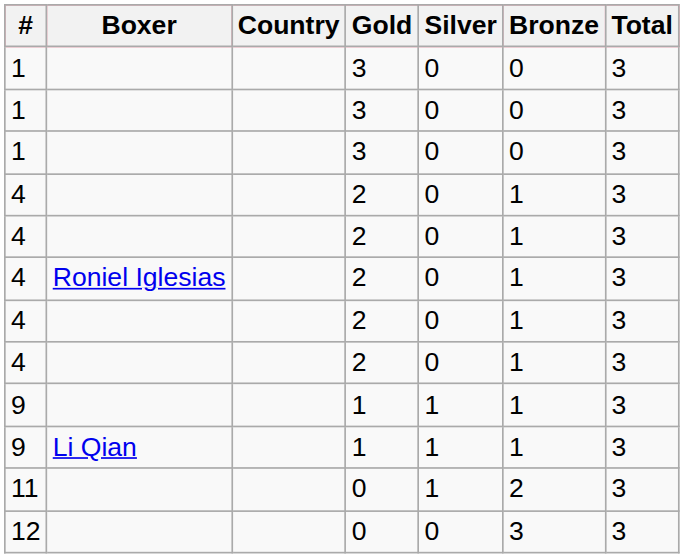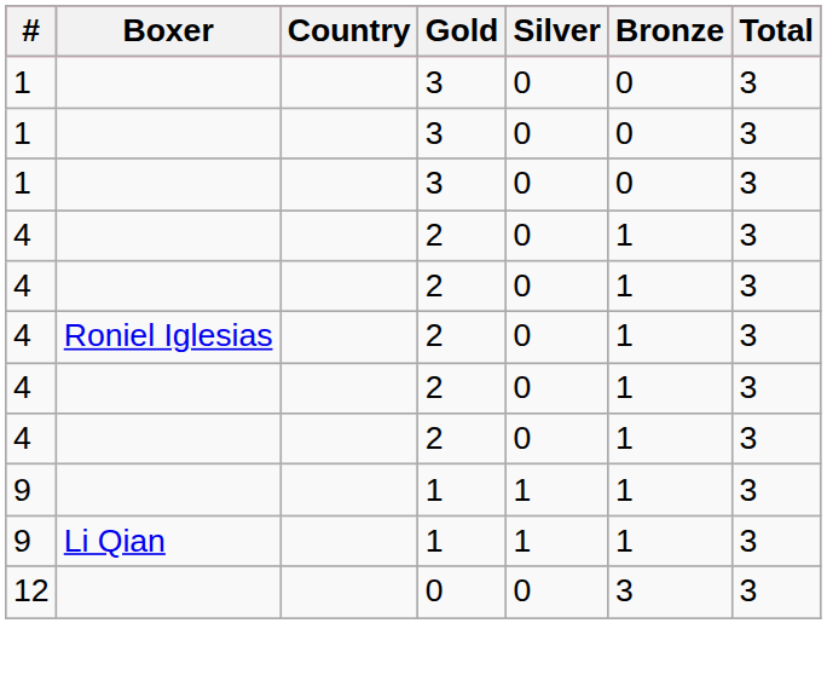- row: 11 | 0 | 1 | 2 | 3
